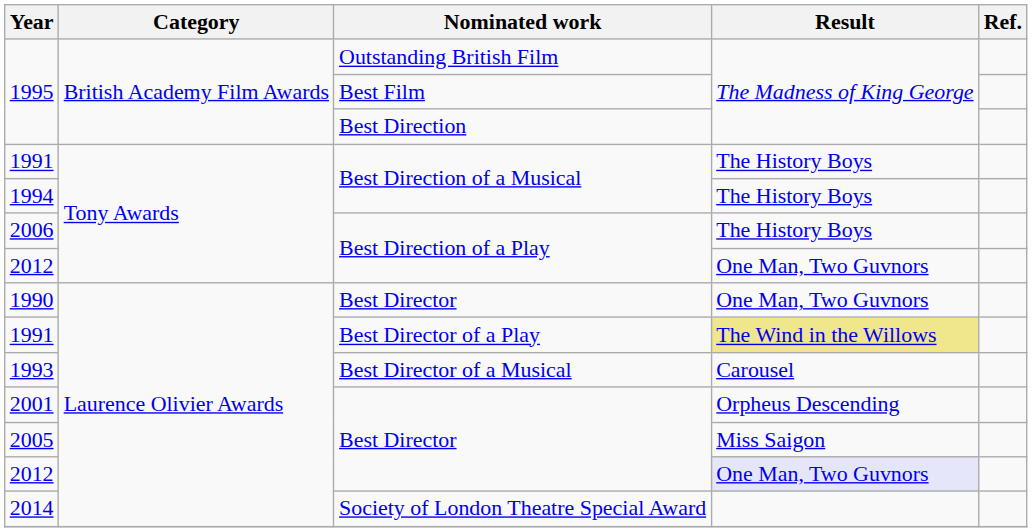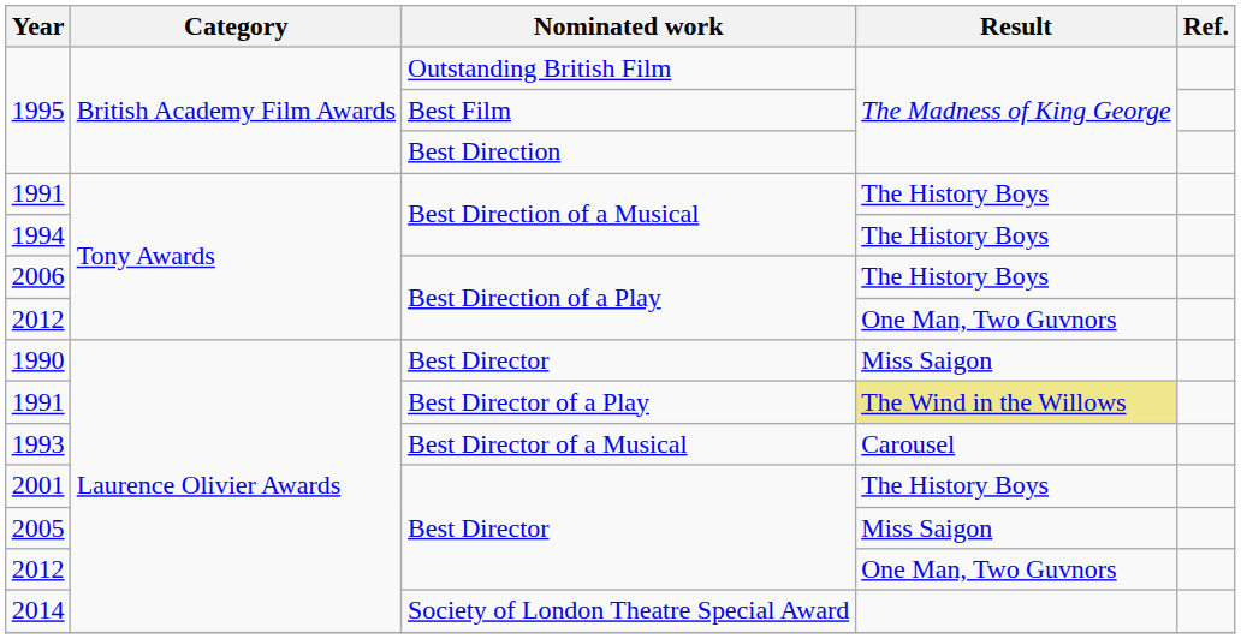1990 | Result: One Man, Two Guvnors -> Miss Saigon
2001 | Result: Orpheus Descending -> The History Boys
2012 / Best Director | Result: lavender background -> no background
